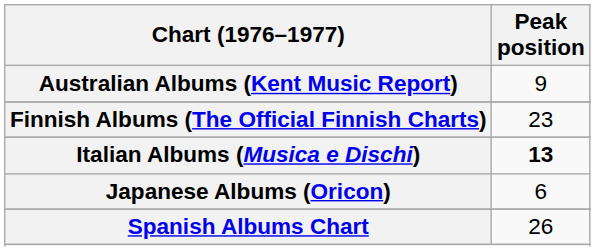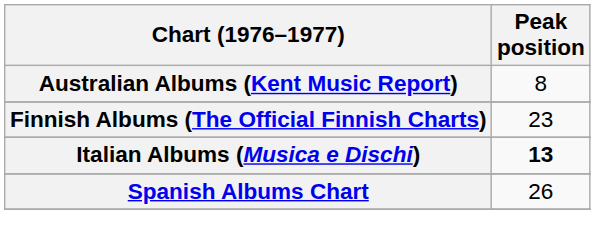Australian Albums (Kent Music Report) | Peak position: 9 -> 8
- row: Japanese Albums (Oricon) | 6
